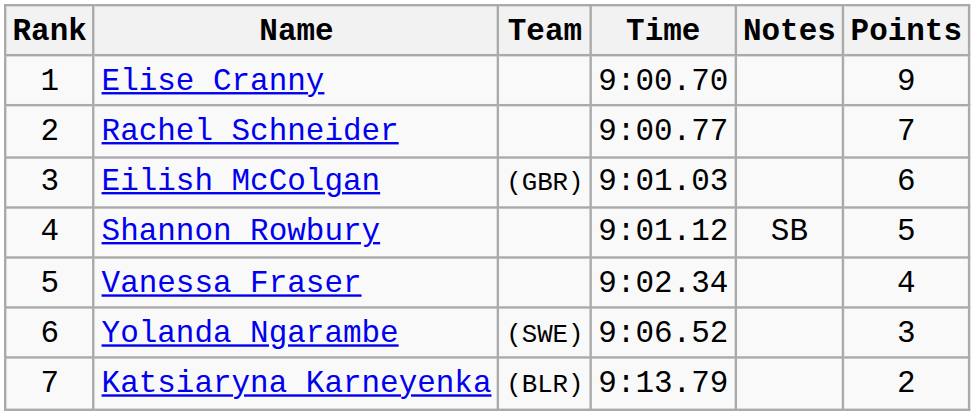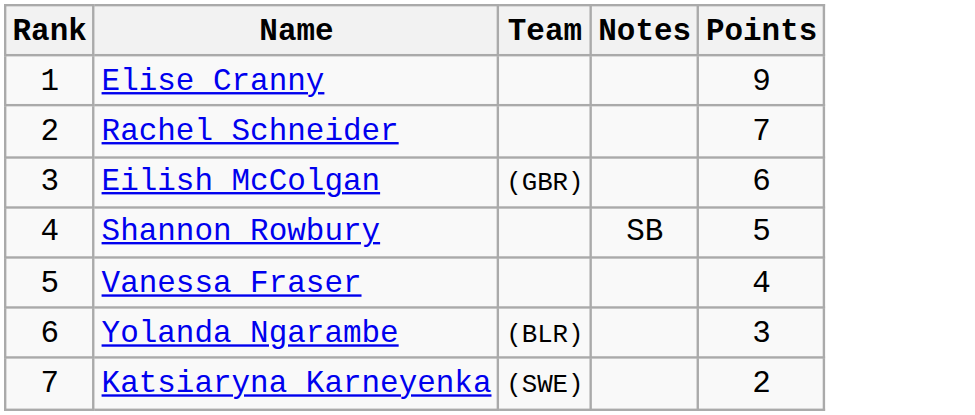- column: Time | 9:00.70 | 9:00.77 | 9:01.03 | 9:01.12 | 9:02.34 | 9:06.52 | 9:13.79
Yolanda Ngarambe | Team: (SWE) -> (BLR)
Katsiaryna Karneyenka | Team: (BLR) -> (SWE)
